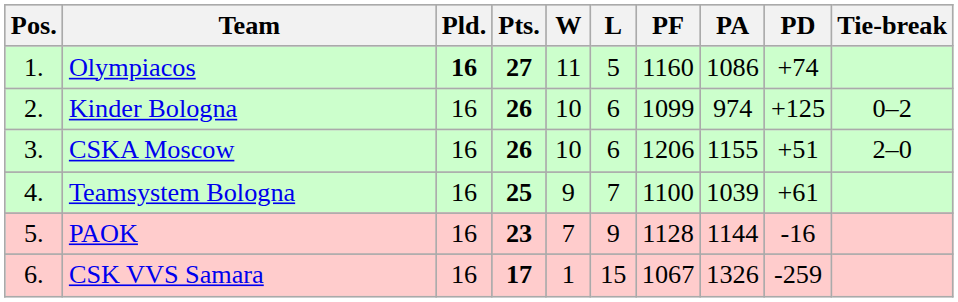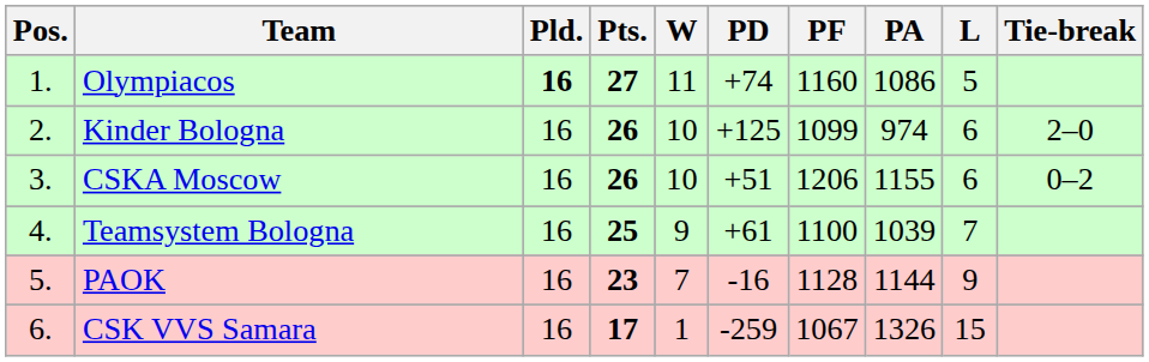columns swapped: L <-> PD
Kinder Bologna | Tie-break: 0–2 -> 2–0
CSKA Moscow | Tie-break: 2–0 -> 0–2
